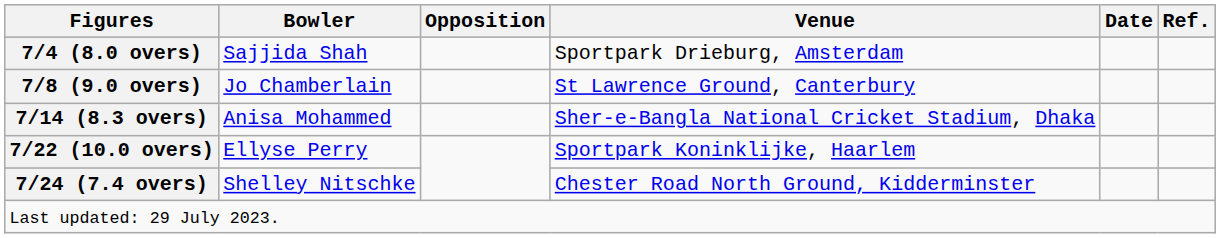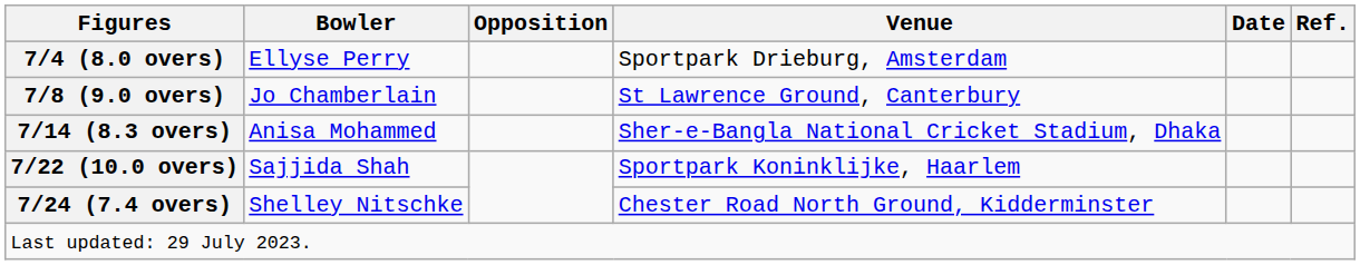7/4 (8.0 overs) | Bowler: Sajjida Shah -> Ellyse Perry
7/22 (10.0 overs) | Bowler: Ellyse Perry -> Sajjida Shah
